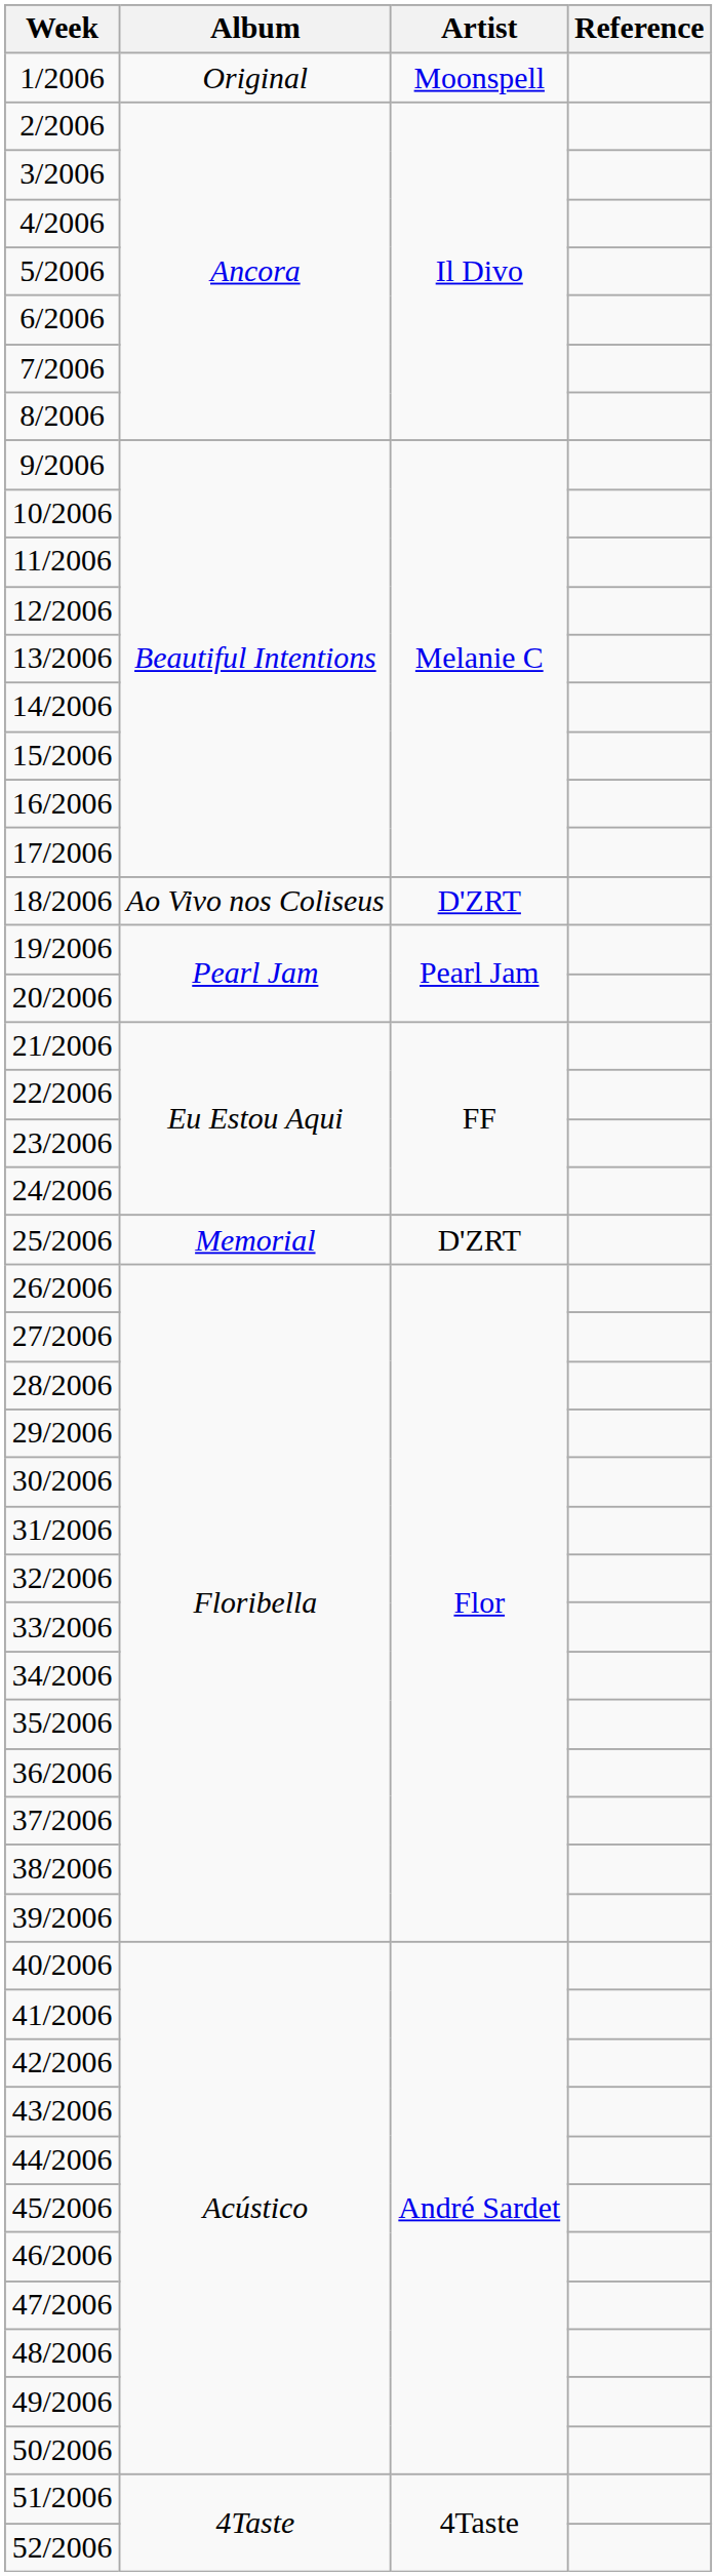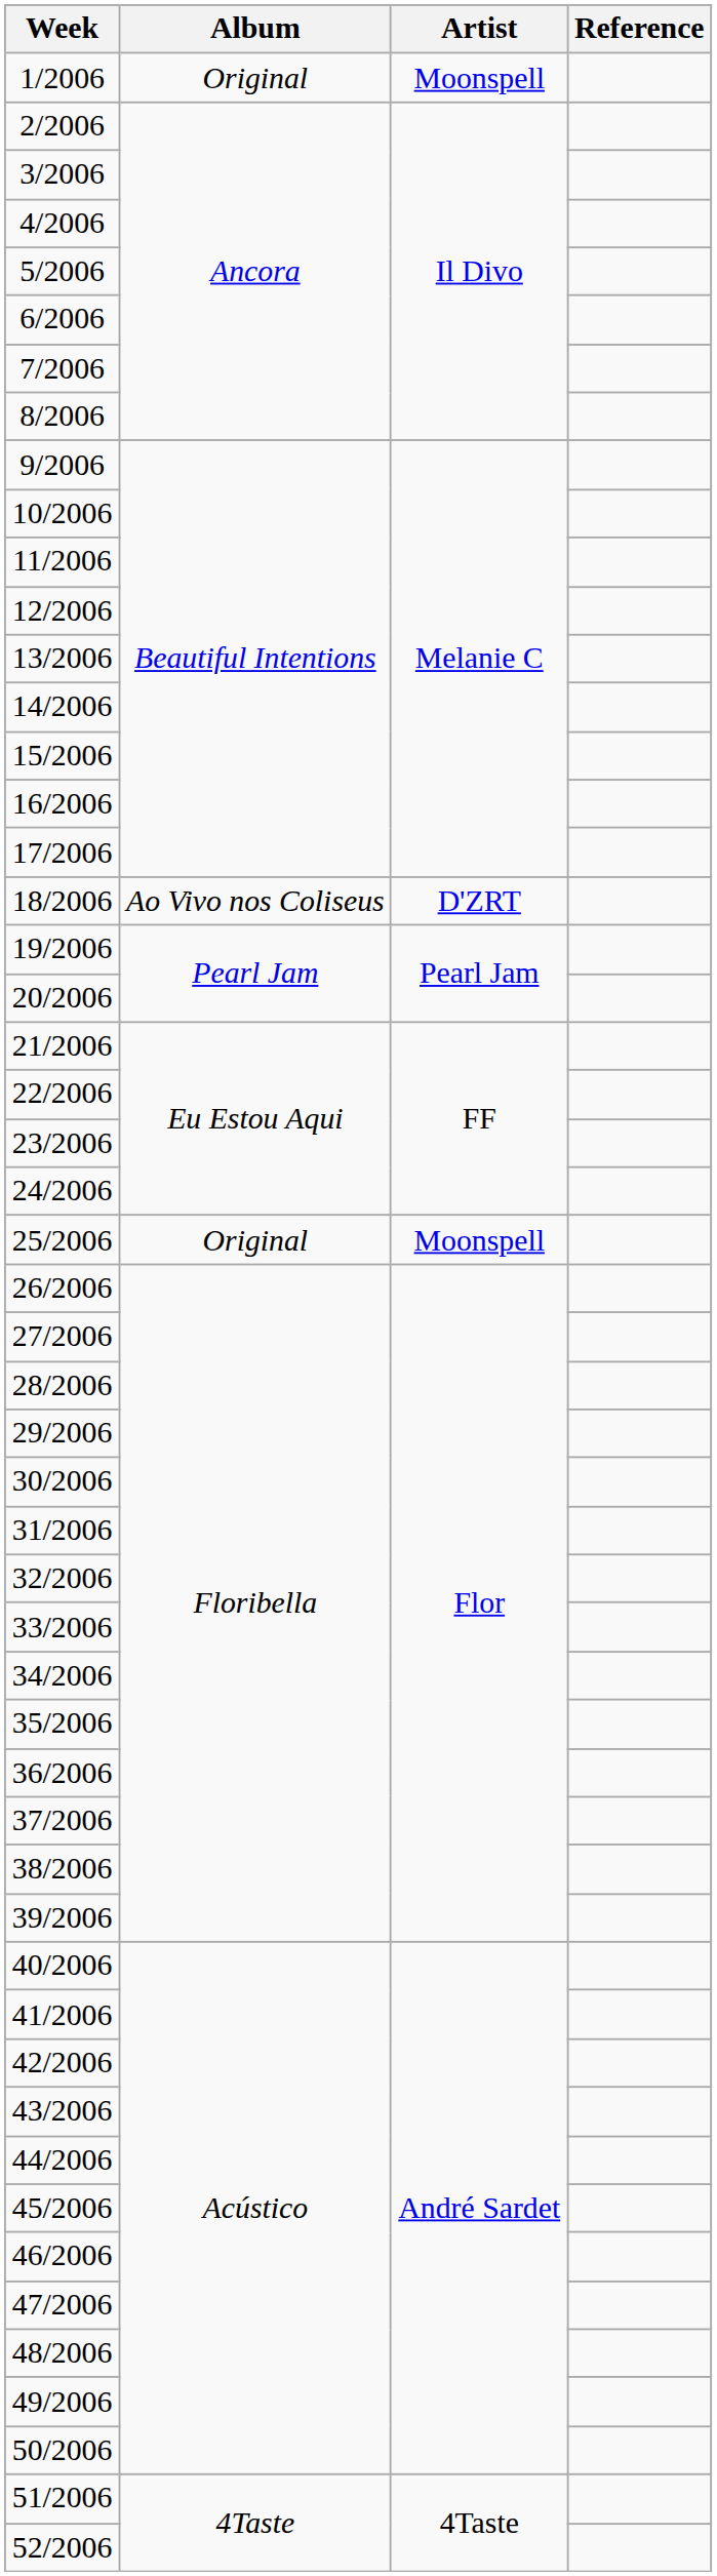25/2006 | Album: Memorial -> Original
25/2006 | Artist: D'ZRT -> Moonspell
